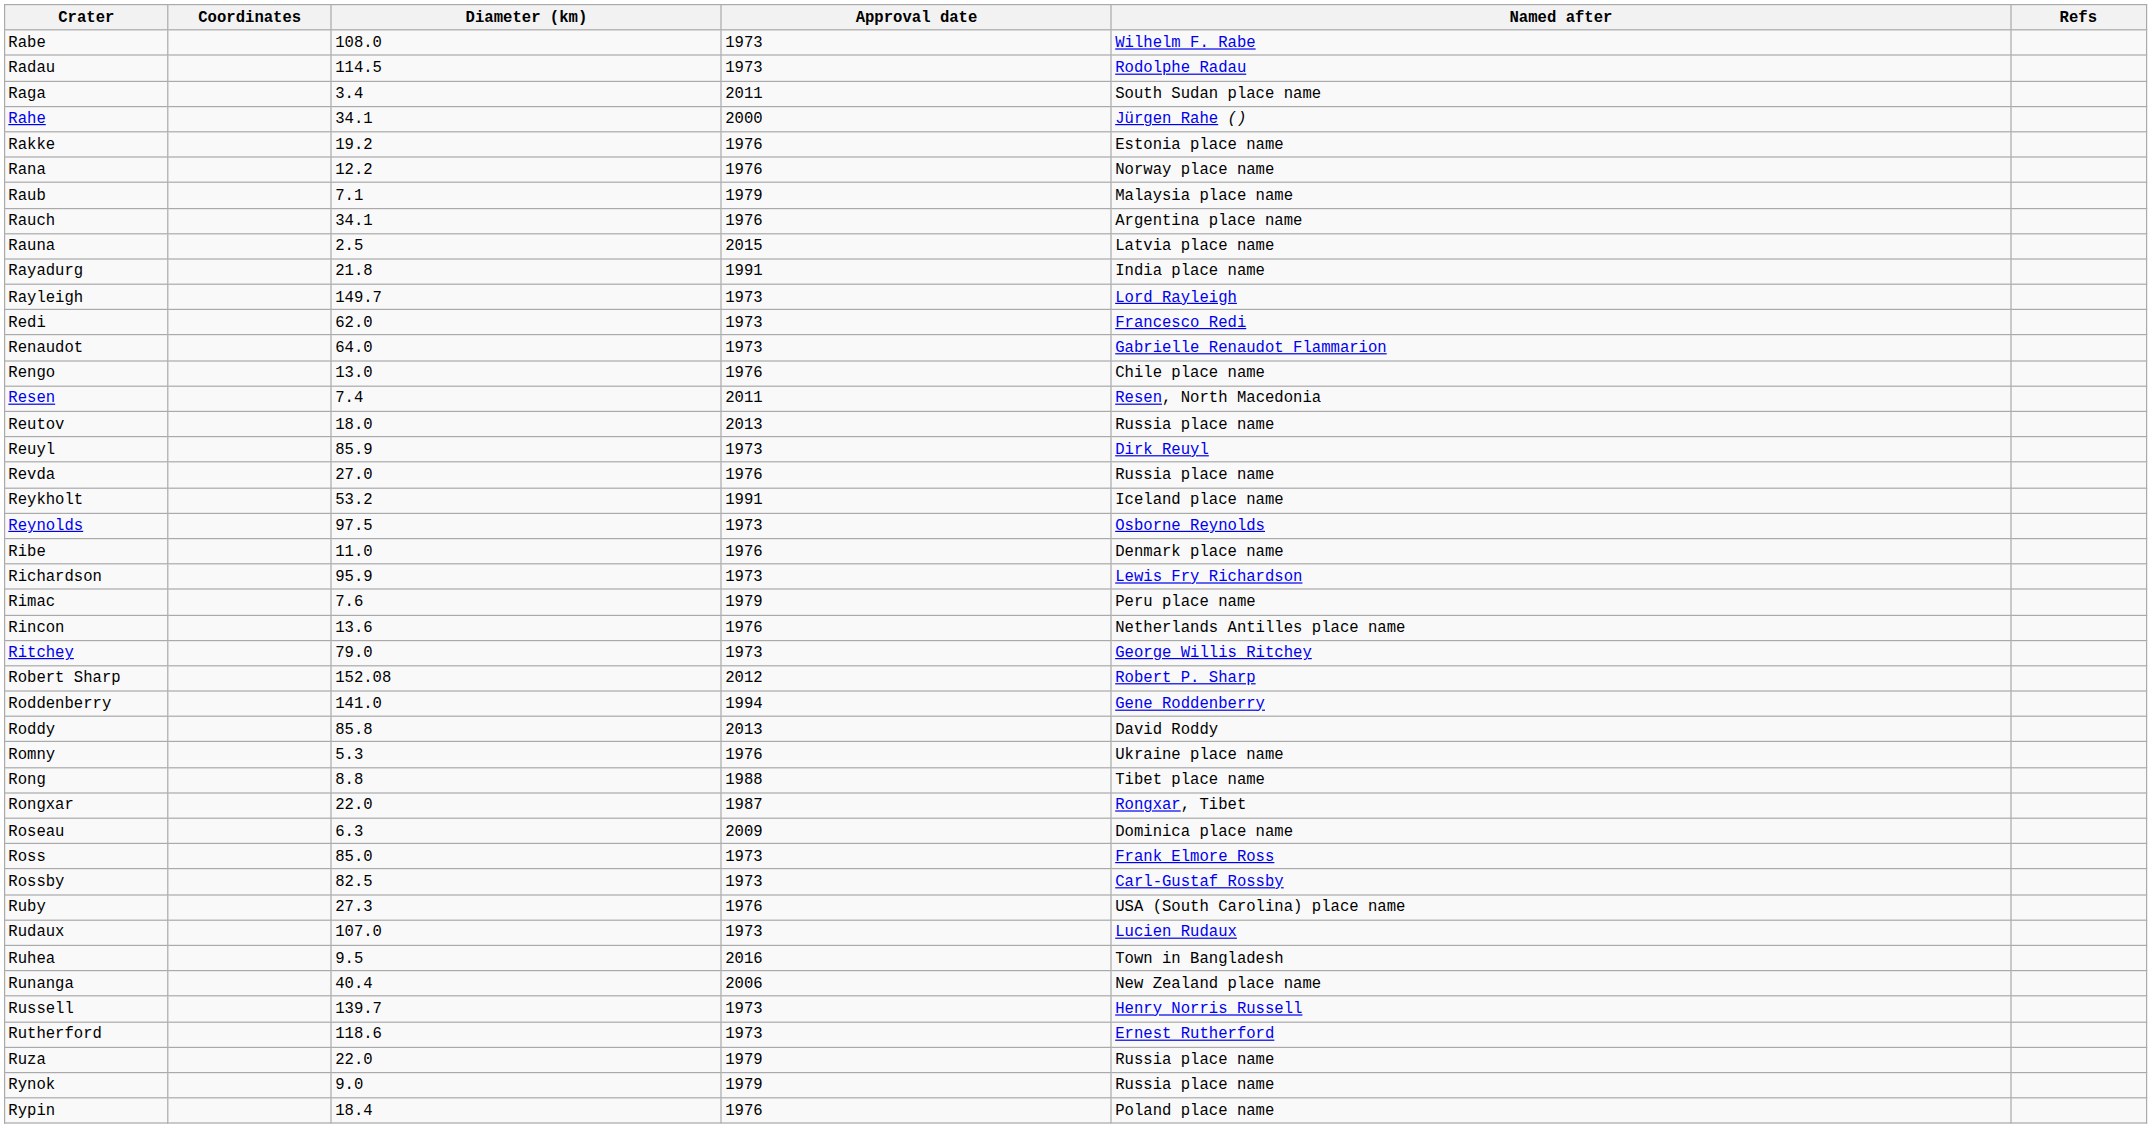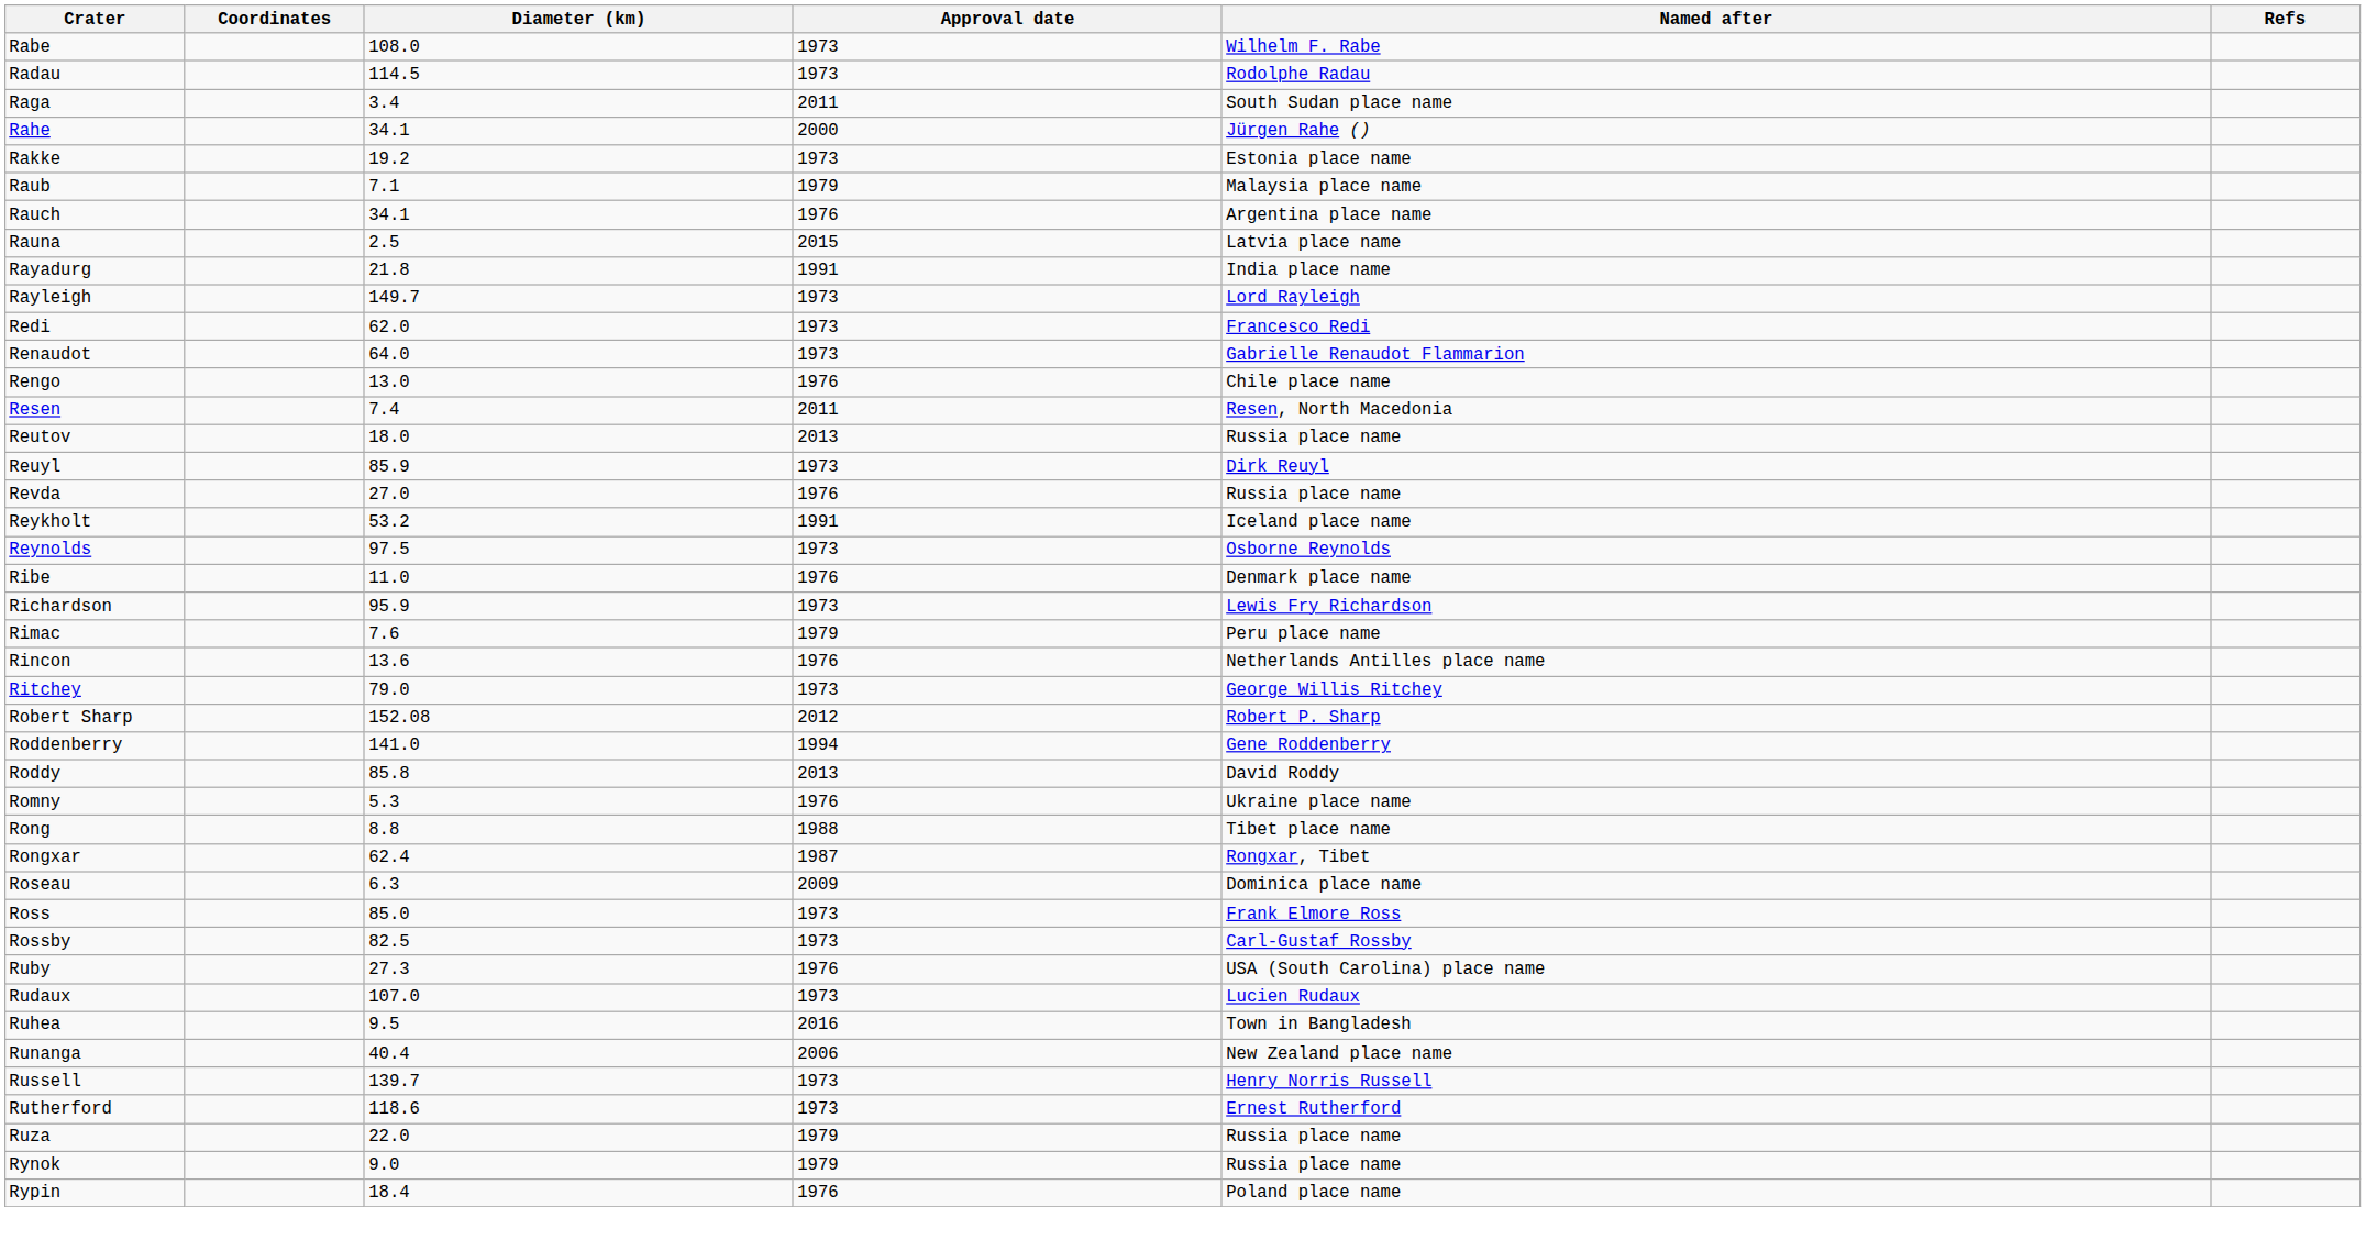Rakke | Approval date: 1976 -> 1973
- row: Rana | 12.2 | 1976 | Norway place name
Rongxar | Diameter (km): 22.0 -> 62.4
